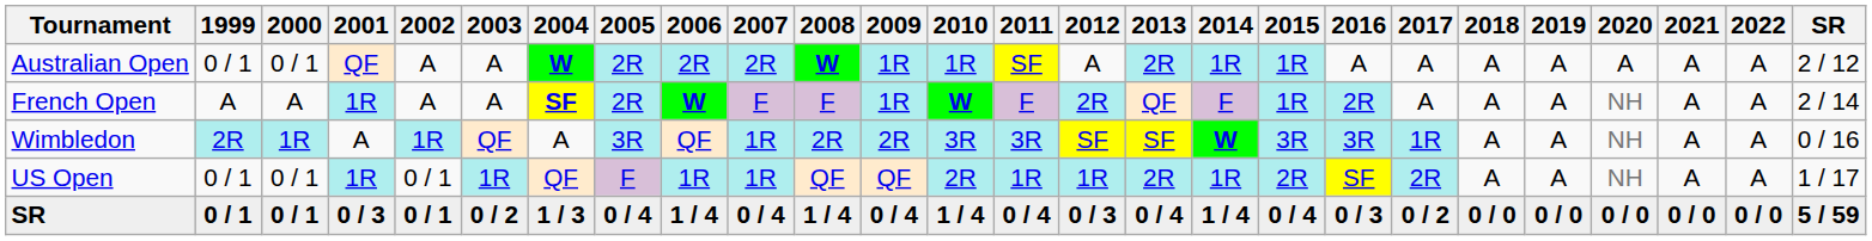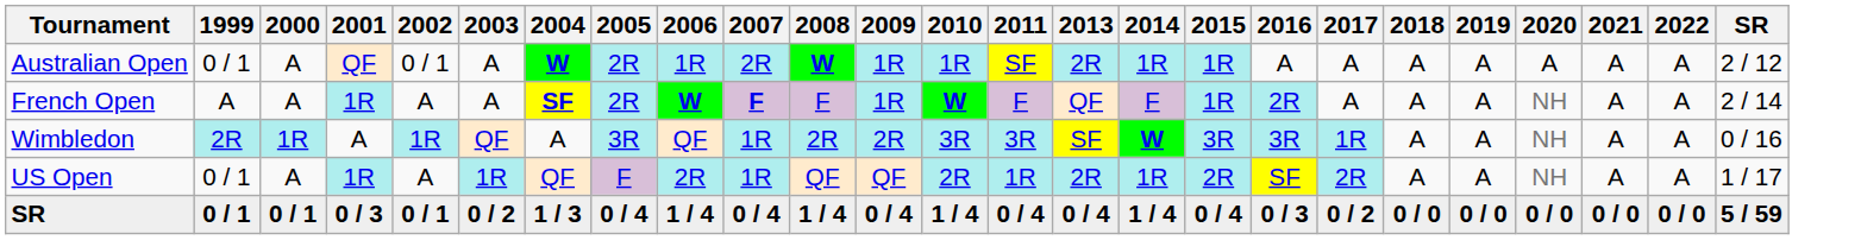- column: 2012 | A | 2R | SF | 1R | 0 / 3
Australian Open | 2000: 0 / 1 -> A
Australian Open | 2002: A -> 0 / 1
Australian Open | 2006: 2R -> 1R
French Open | 2007: normal -> bold
US Open | 2000: 0 / 1 -> A
US Open | 2002: 0 / 1 -> A
US Open | 2006: 1R -> 2R
